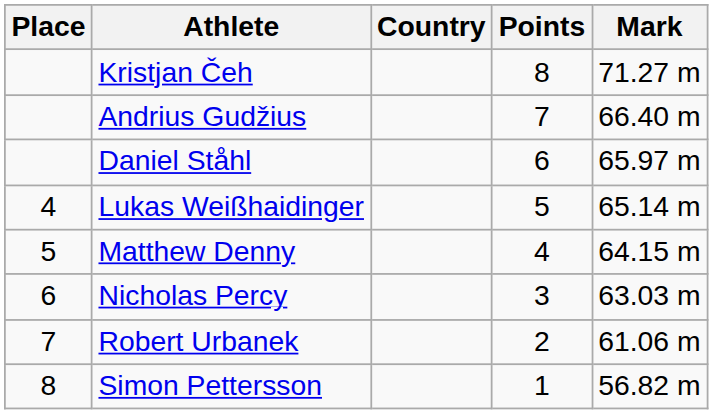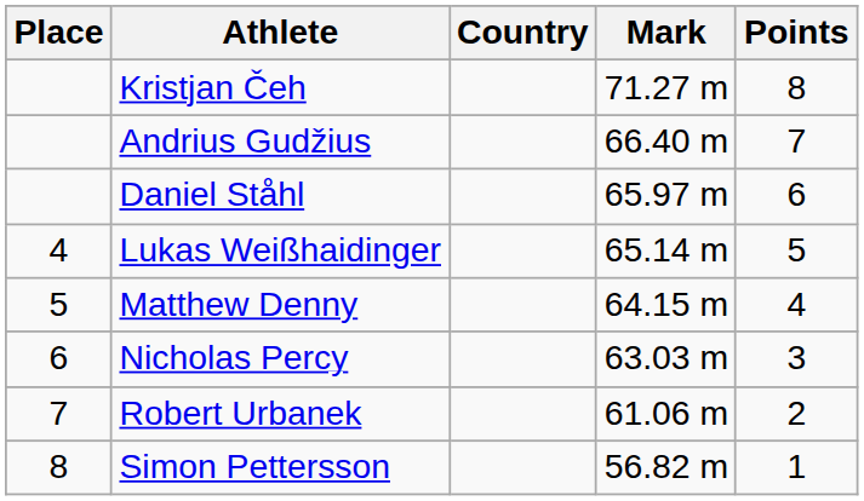columns swapped: Mark <-> Points
